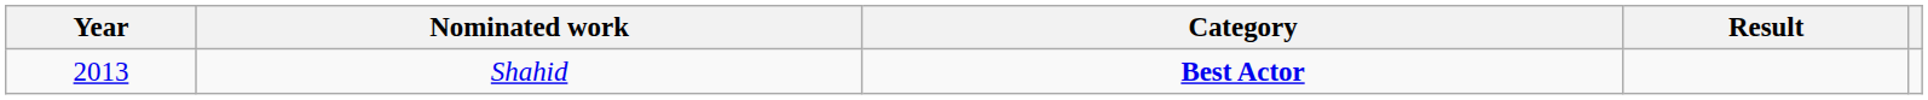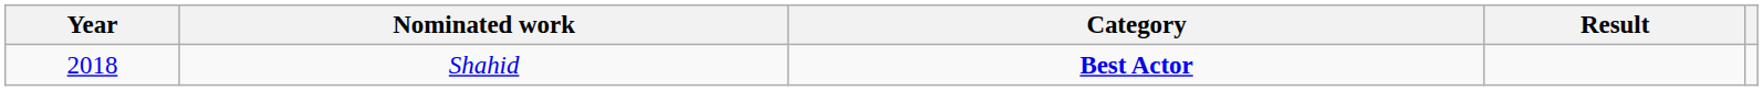Shahid | Year: 2013 -> 2018
